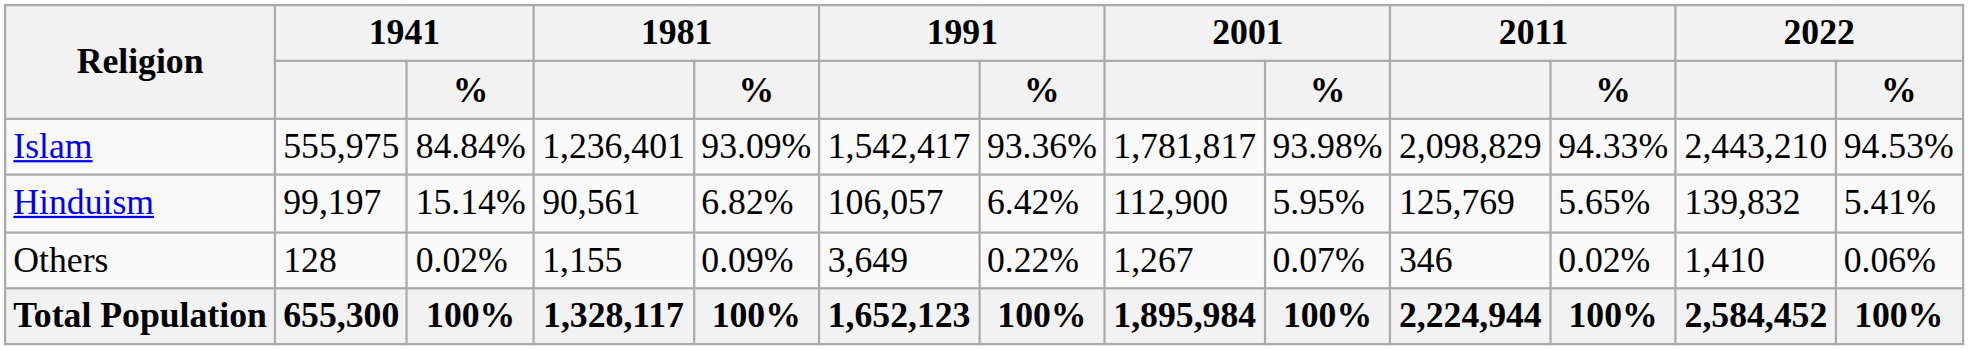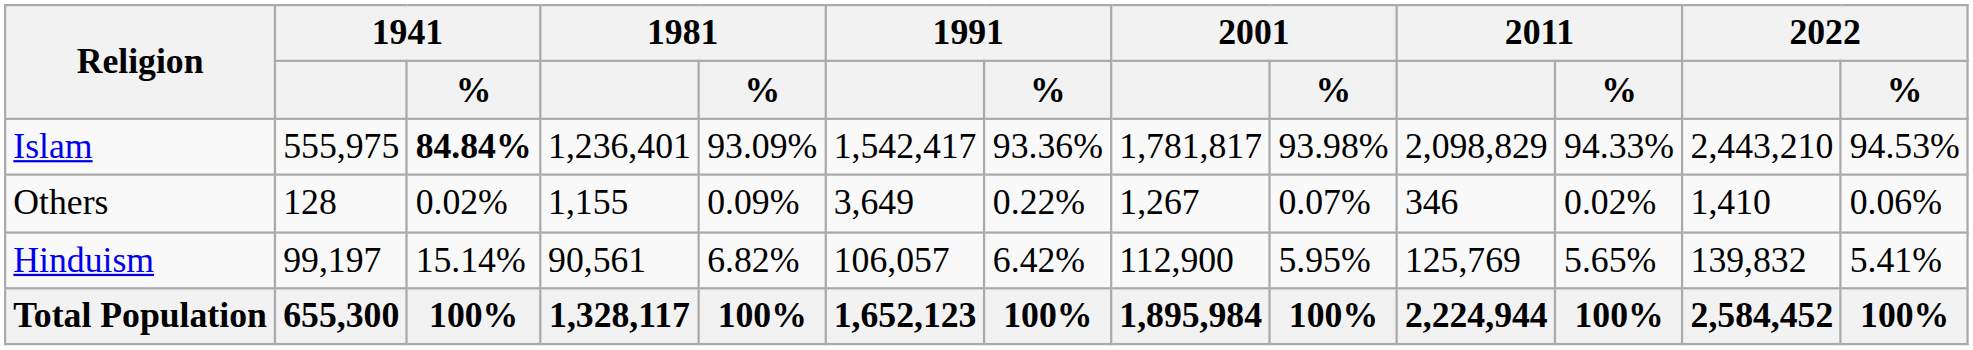Islam | 1941 / %: normal -> bold
rows swapped: Hinduism <-> Others
